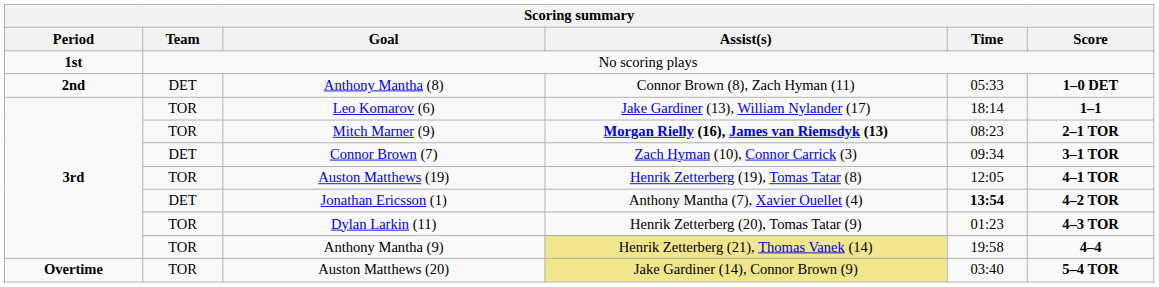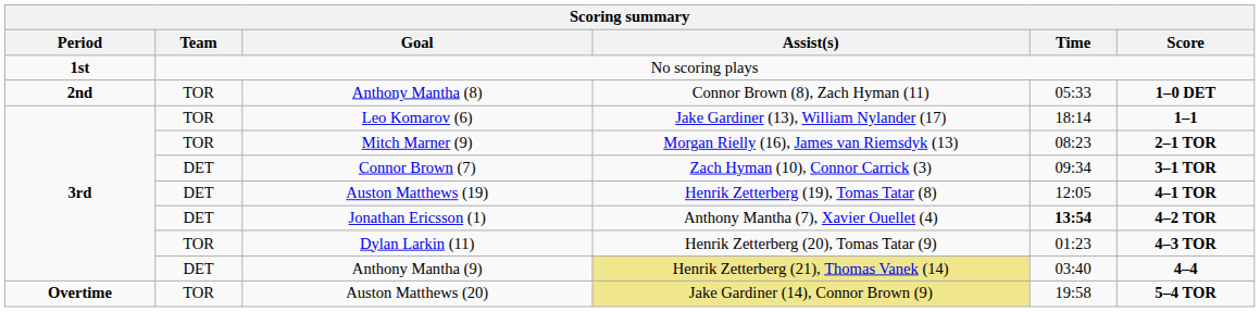Anthony Mantha (8) | Team: DET -> TOR
Mitch Marner (9) | Assist(s): bold -> normal
Auston Matthews (19) | Team: TOR -> DET
Anthony Mantha (9) | Team: TOR -> DET
Anthony Mantha (9) | Time: 19:58 -> 03:40
Auston Matthews (20) | Time: 03:40 -> 19:58
